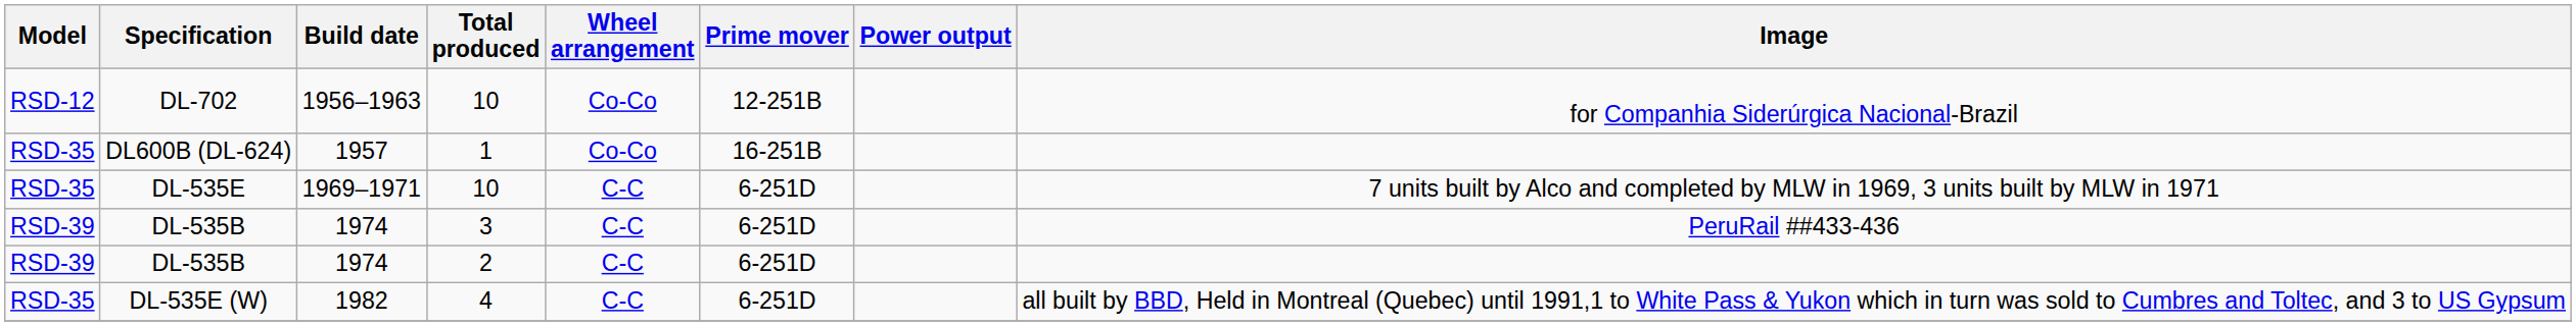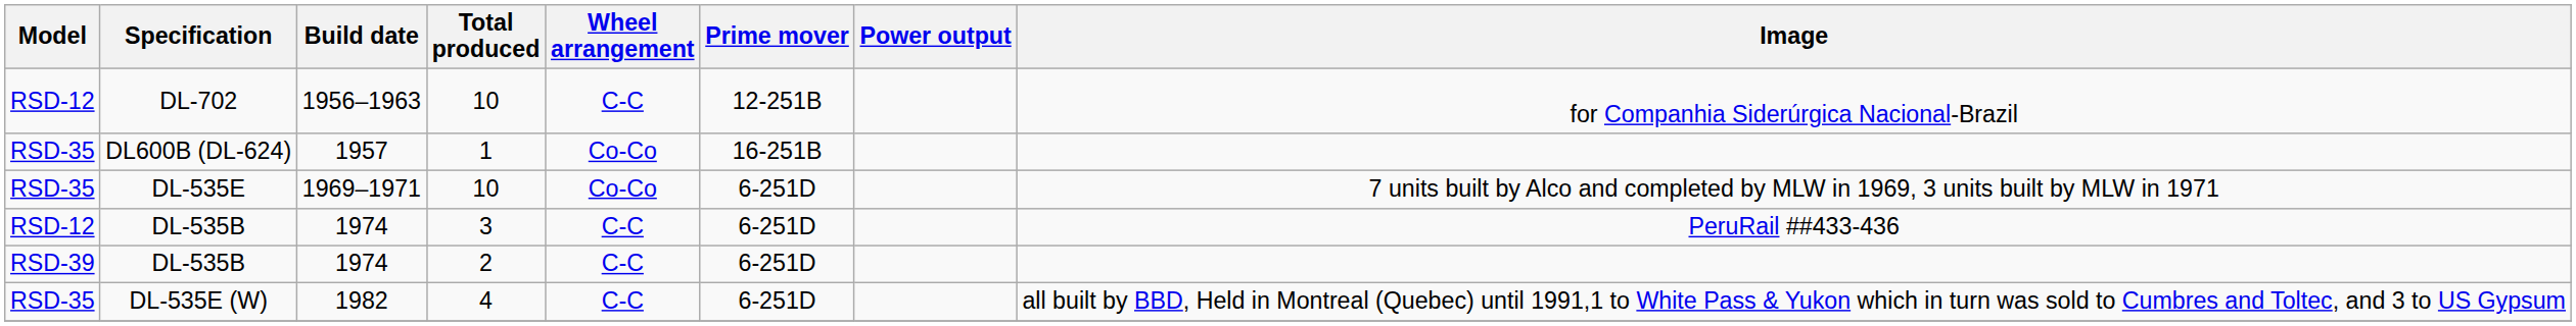DL-702 | Wheel arrangement: Co-Co -> C-C
DL-535E | Wheel arrangement: C-C -> Co-Co
DL-535B / 3 | Model: RSD-39 -> RSD-12
